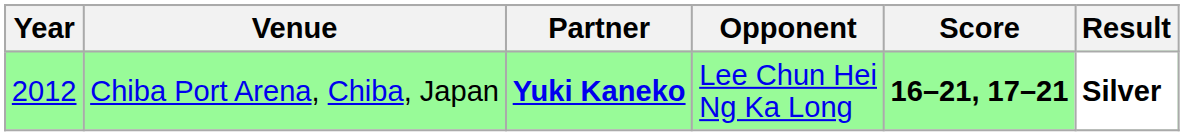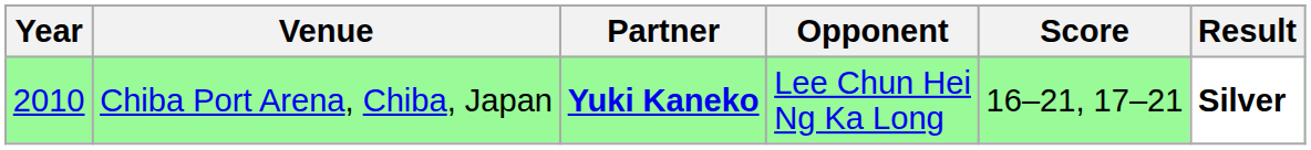Chiba Port Arena, Chiba, Japan | Year: 2012 -> 2010
Chiba Port Arena, Chiba, Japan | Score: bold -> normal
